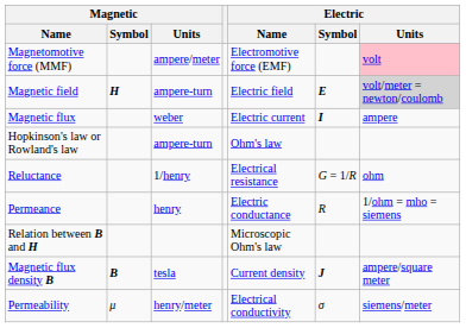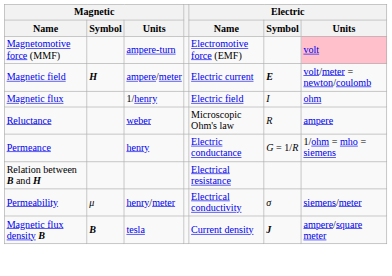Magnetomotive force (MMF) | Magnetic / Units: ampere/meter -> ampere-turn
Magnetic field | Magnetic / Units: ampere-turn -> ampere/meter
Magnetic field | Electric / Name: Electric field -> Electric current
Magnetic field | Electric / Units: lightgrey background -> no background
Magnetic flux | Magnetic / Units: weber -> 1/henry
Magnetic flux | Electric / Name: Electric current -> Electric field
Magnetic flux | Electric / Symbol: bold -> normal
Magnetic flux | Electric / Units: ampere -> ohm
- row: Hopkinson's law or Rowland's law | ampere-turn | Ohm's law
Reluctance | Magnetic / Units: 1/henry -> weber
Reluctance | Electric / Name: Electrical resistance -> Microscopic Ohm's law
Reluctance | Electric / Symbol: G = 1/R -> R
Reluctance | Electric / Units: ohm -> ampere
Permeance | Electric / Symbol: R -> G = 1/R
Relation between B and H | Electric / Name: Microscopic Ohm's law -> Electrical resistance
rows swapped: Magnetic flux density B <-> Permeability
